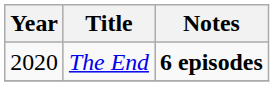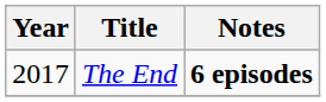The End | Year: 2020 -> 2017
